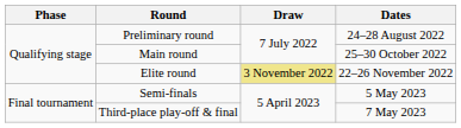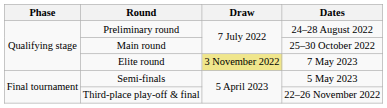Elite round | Dates: 22–26 November 2022 -> 7 May 2023
Third-place play-off & final | Dates: 7 May 2023 -> 22–26 November 2022
